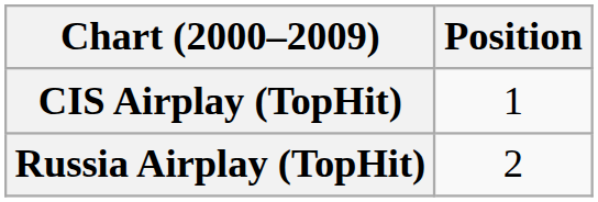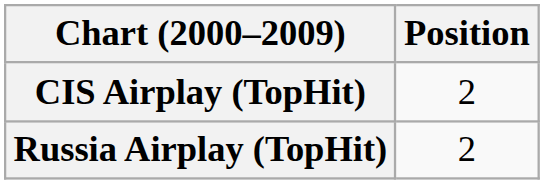CIS Airplay (TopHit) | Position: 1 -> 2
